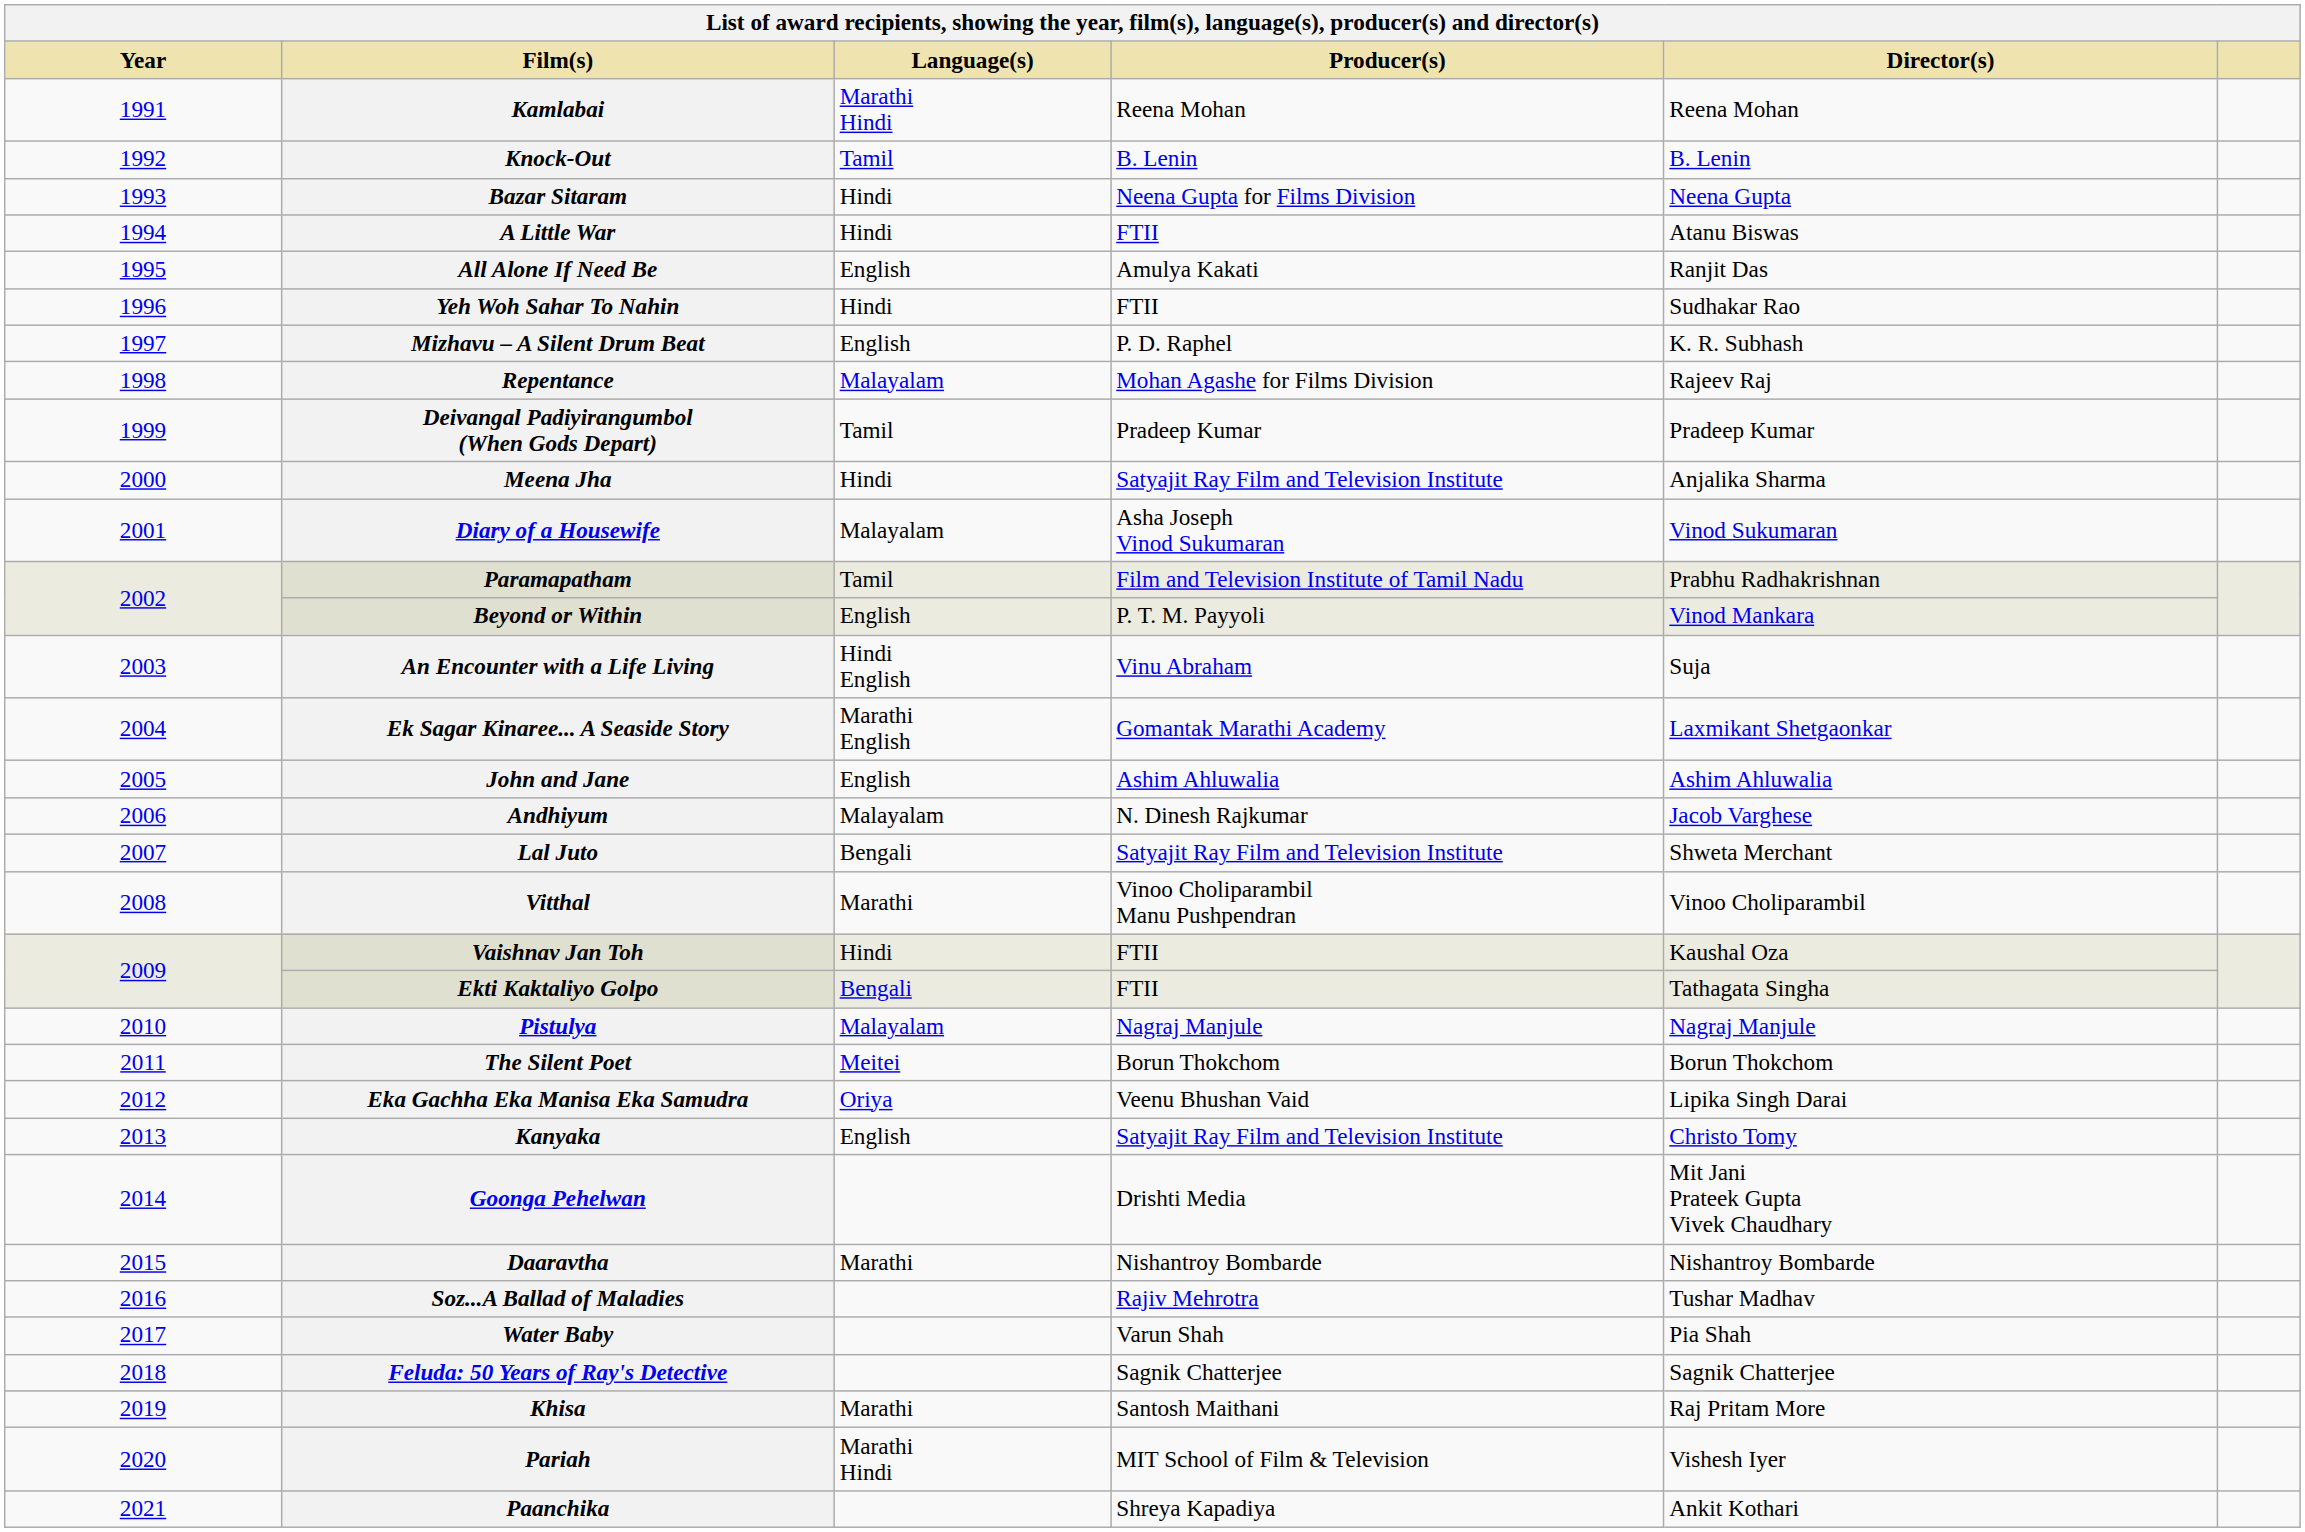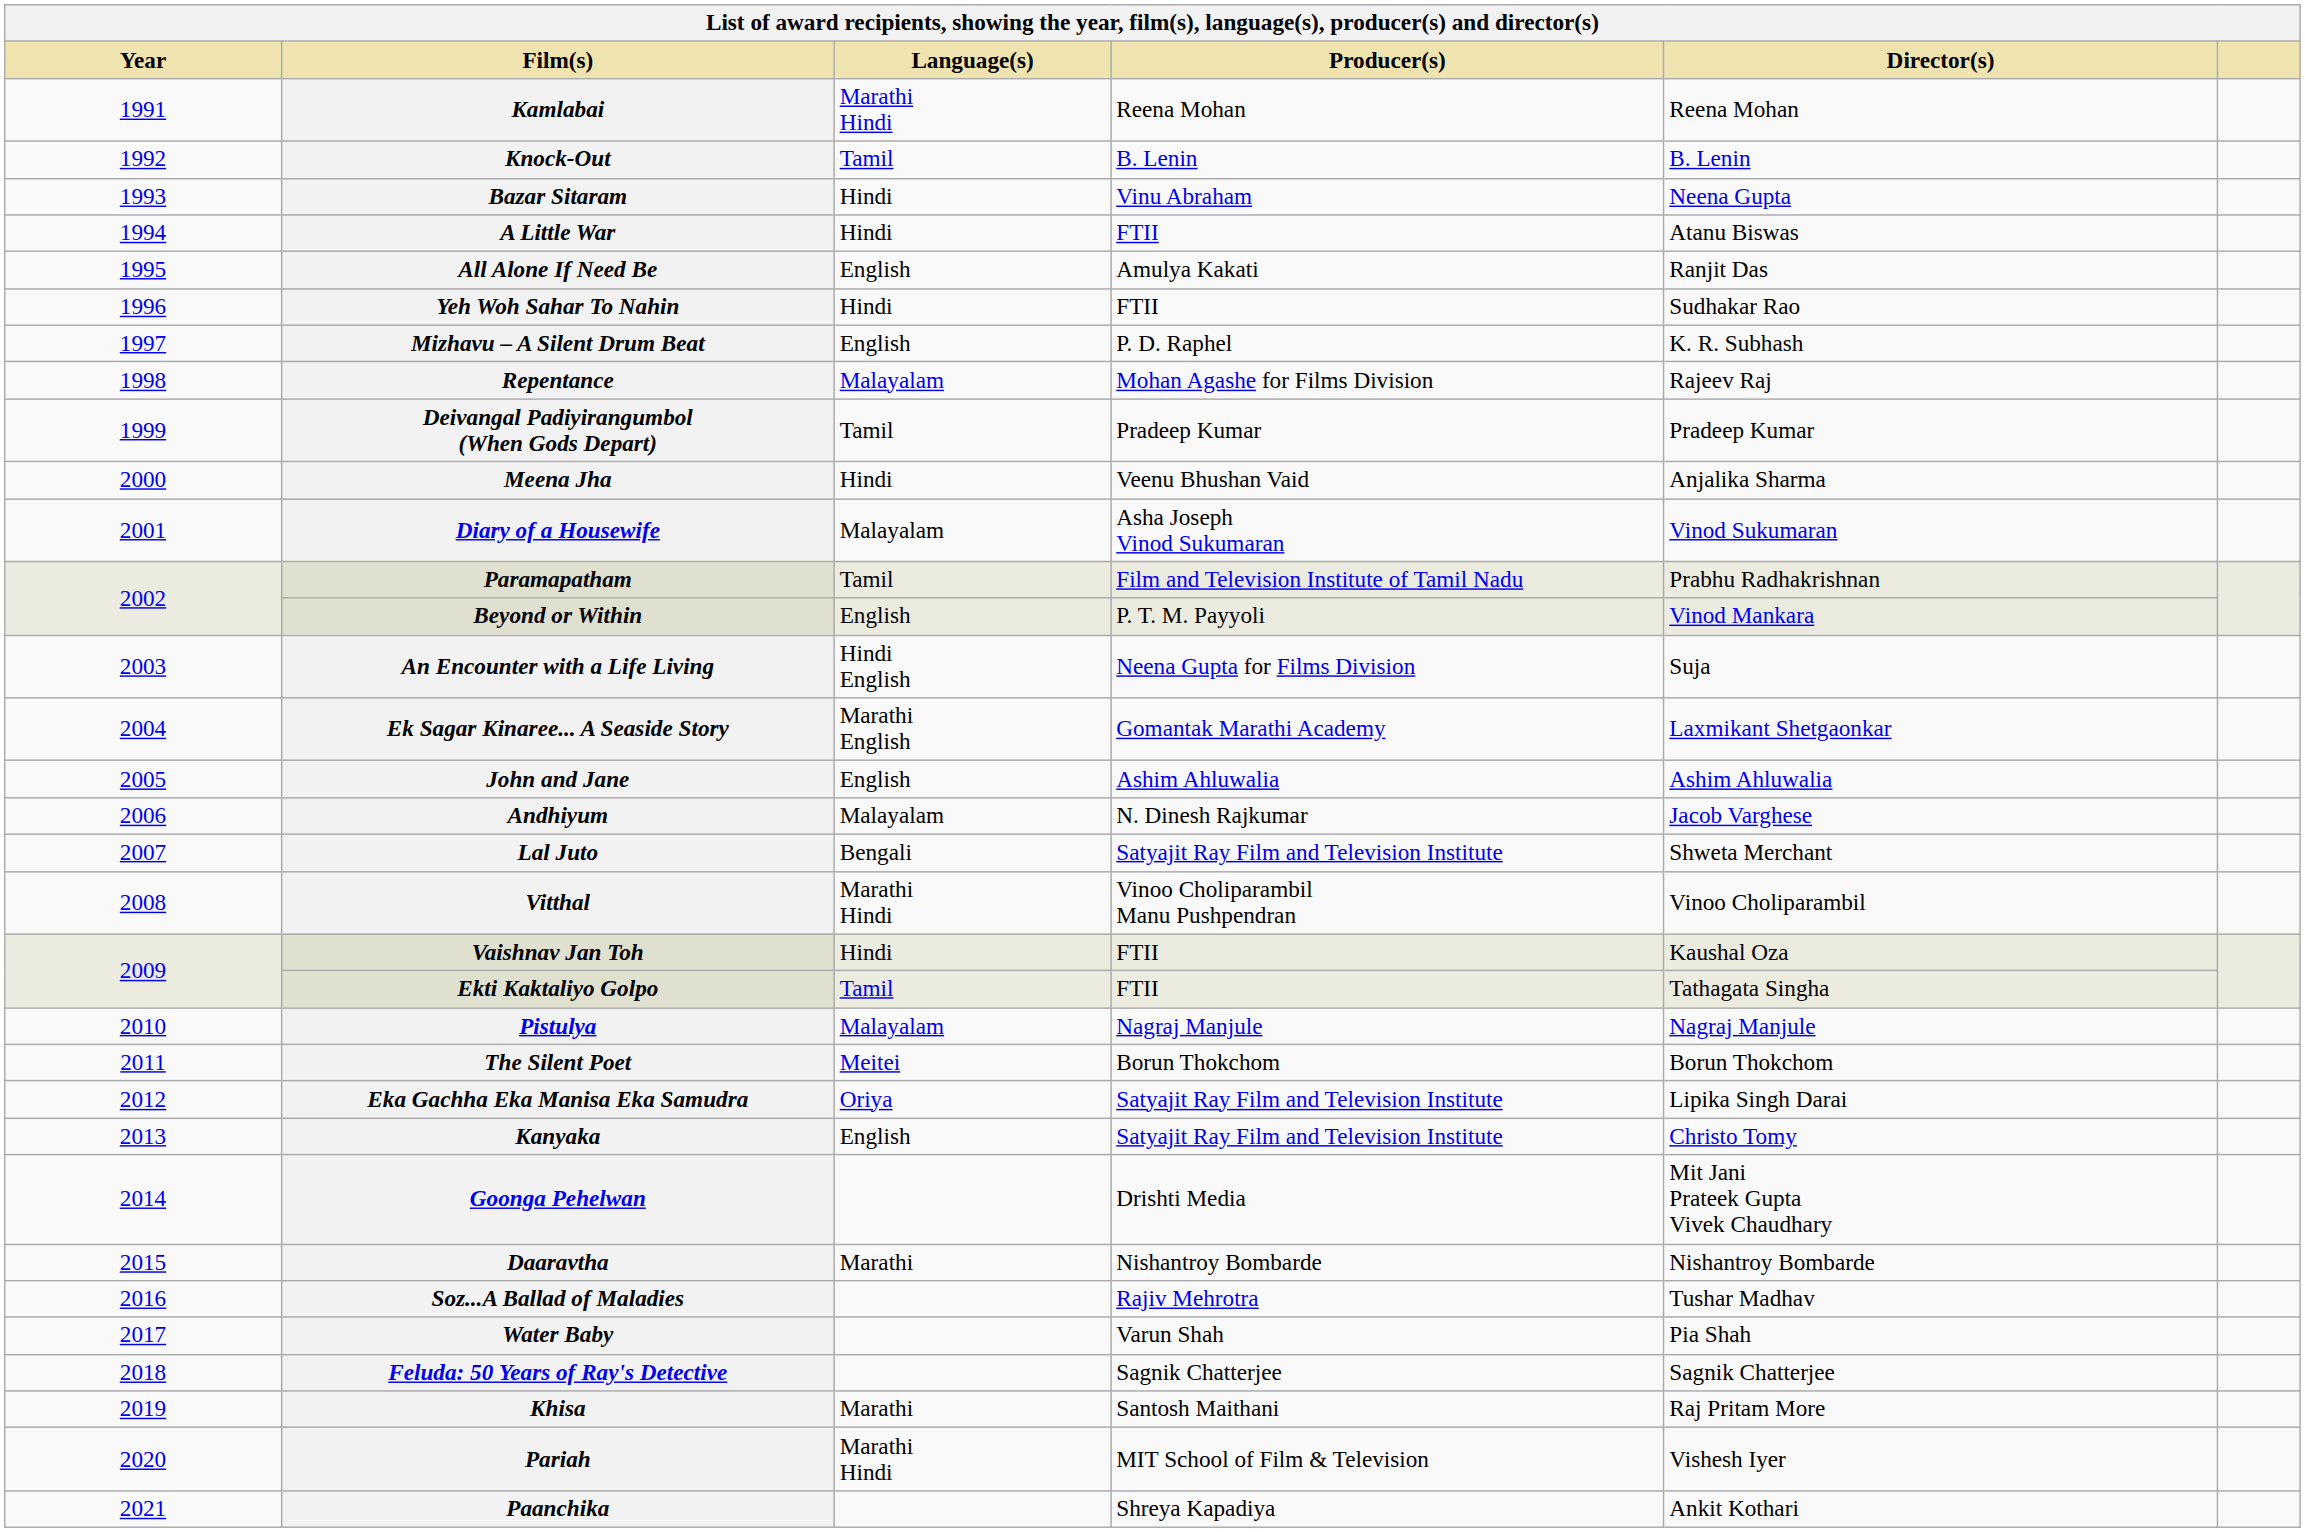Bazar Sitaram | Producer(s): Neena Gupta for Films Division -> Vinu Abraham
Meena Jha | Producer(s): Satyajit Ray Film and Television Institute -> Veenu Bhushan Vaid
An Encounter with a Life Living | Producer(s): Vinu Abraham -> Neena Gupta for Films Division
Vitthal | Language(s): Marathi -> Marathi Hindi
Ekti Kaktaliyo Golpo | Language(s): Bengali -> Tamil
Eka Gachha Eka Manisa Eka Samudra | Producer(s): Veenu Bhushan Vaid -> Satyajit Ray Film and Television Institute
